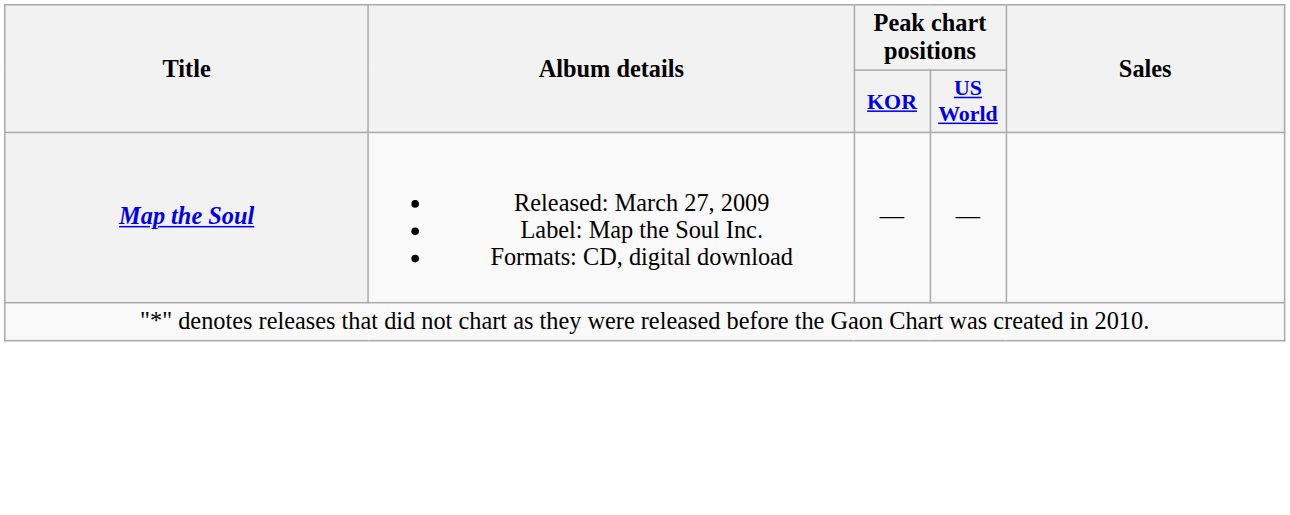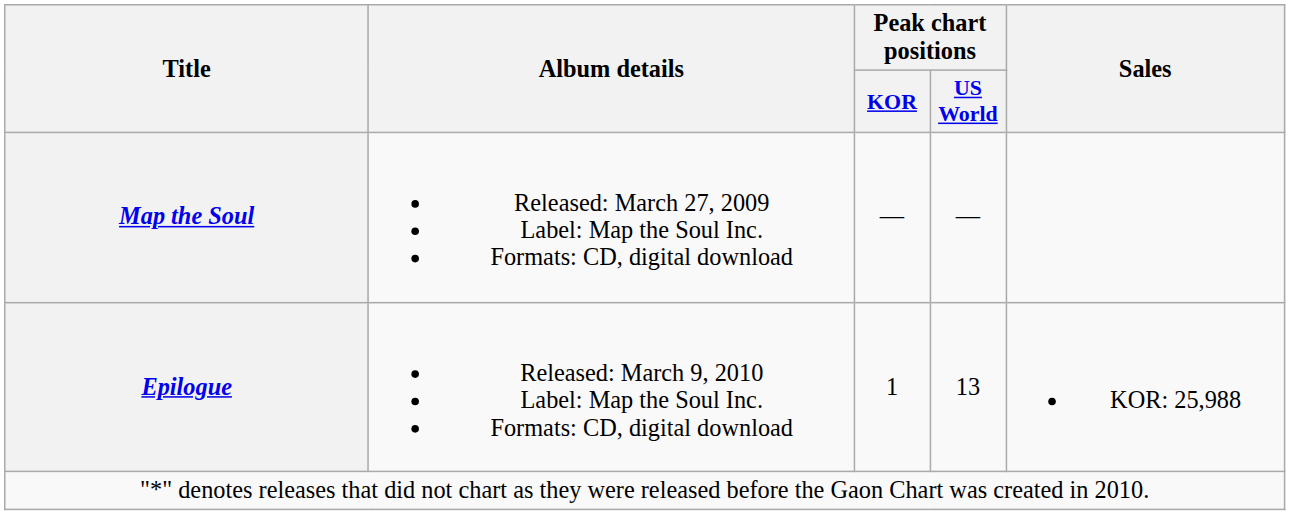+ row: Epilogue | Released: March 9, 2010 Label: Map the Soul Inc. Formats: CD, digital download | 1 | 13 | KOR: 25,988
